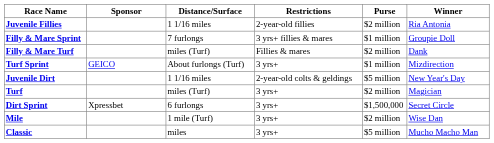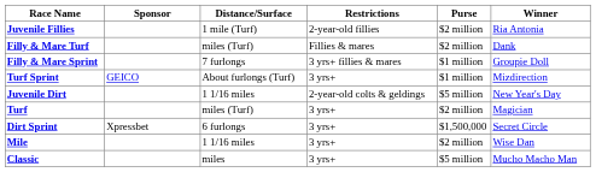Juvenile Fillies | Distance/Surface: 1 1/16 miles -> 1 mile (Turf)
rows swapped: Filly & Mare Turf <-> Filly & Mare Sprint
Mile | Distance/Surface: 1 mile (Turf) -> 1 1/16 miles
